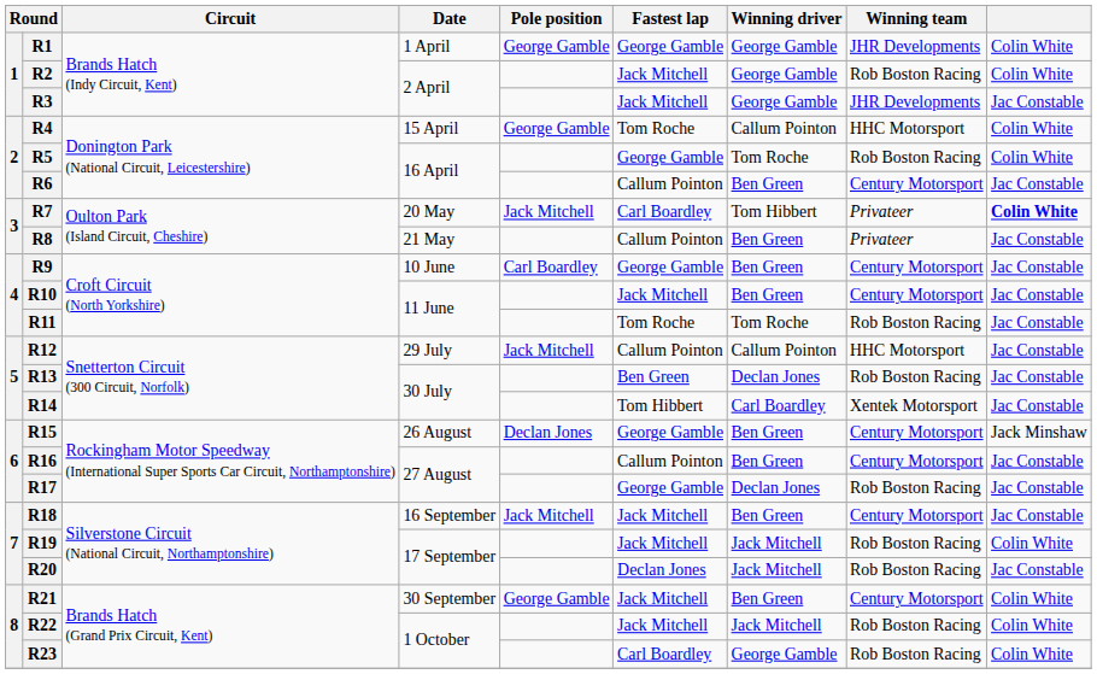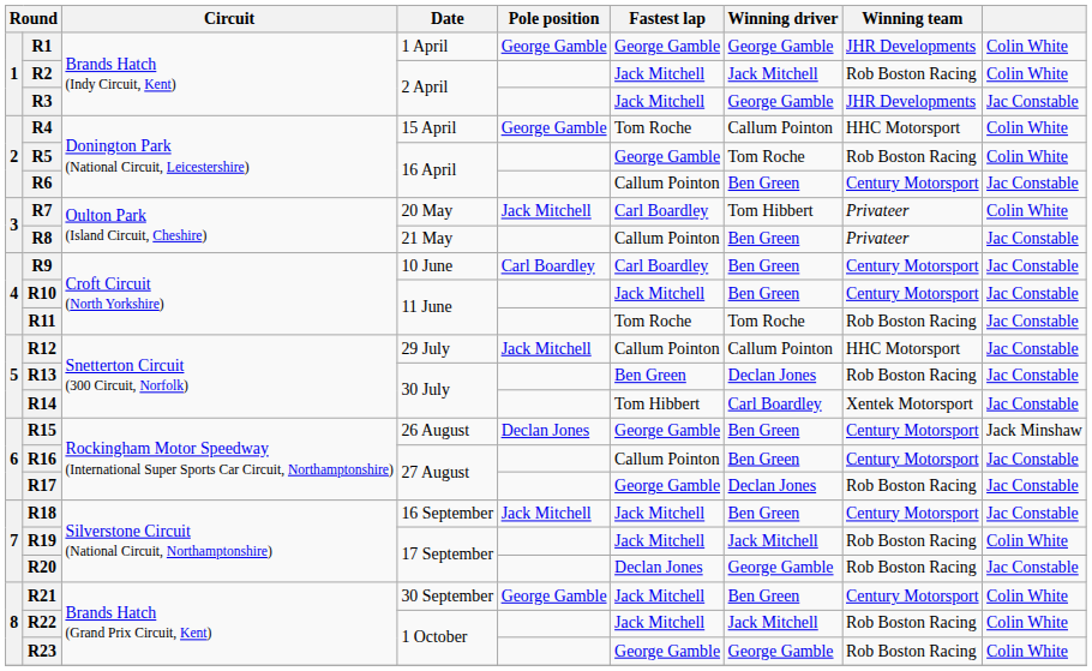R2 | Winning driver: George Gamble -> Jack Mitchell
R7 | column 9: bold -> normal
R9 | Fastest lap: George Gamble -> Carl Boardley
R20 | Winning driver: Jack Mitchell -> George Gamble
R23 | Fastest lap: Carl Boardley -> George Gamble
